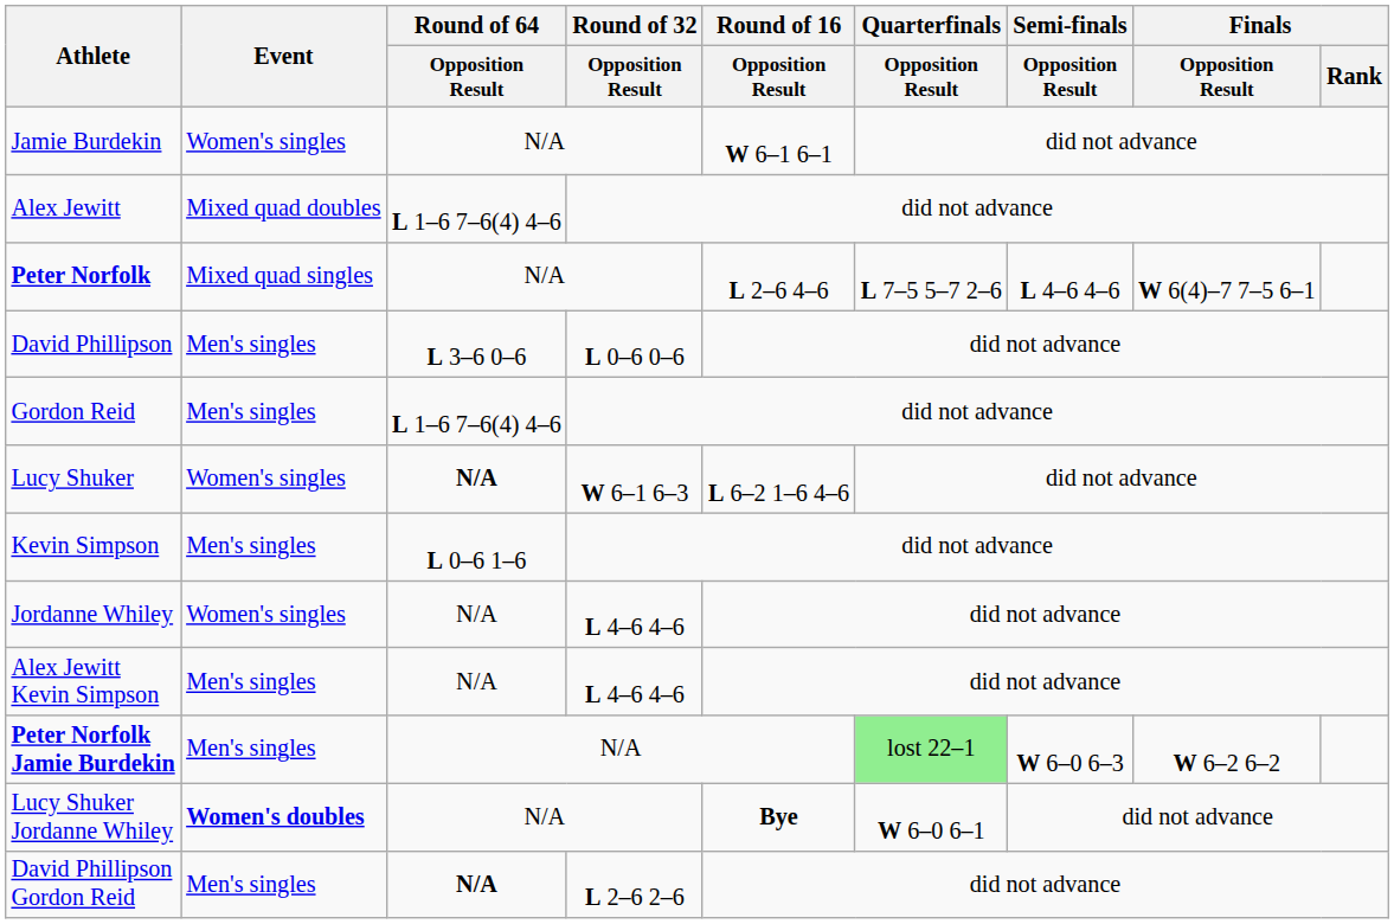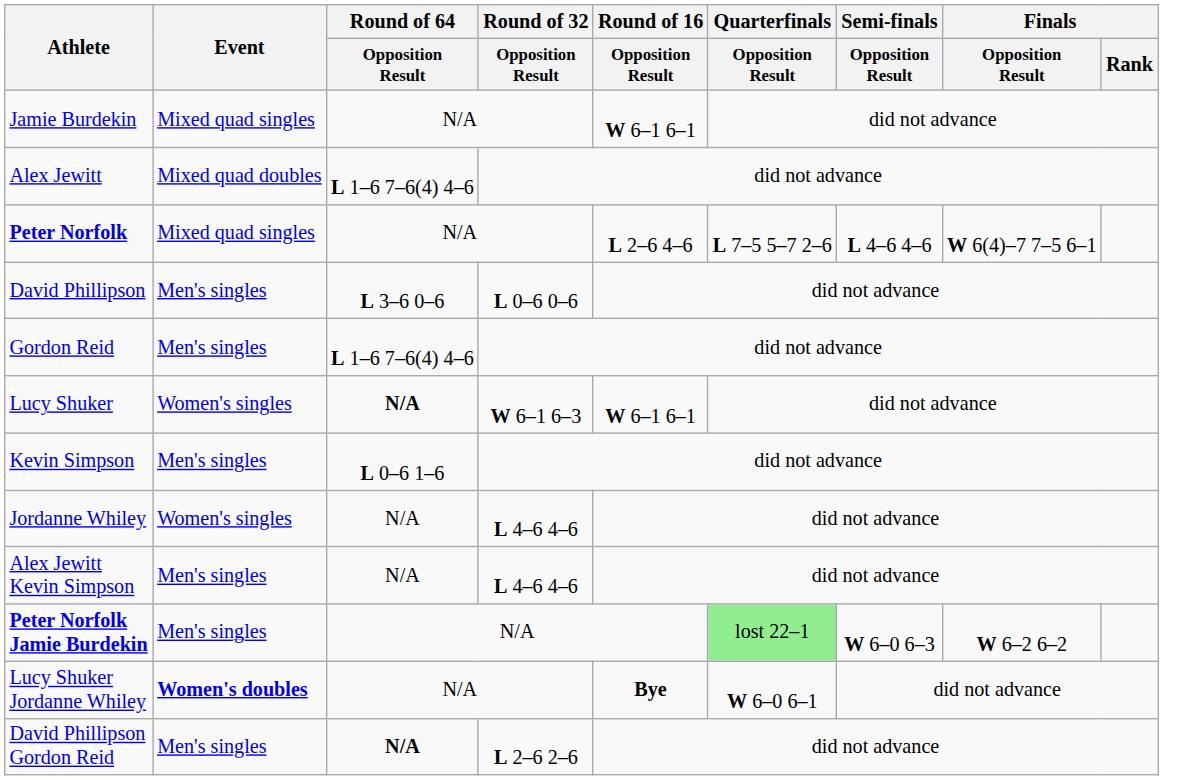Jamie Burdekin | Event: Women's singles -> Mixed quad singles
Lucy Shuker | Round of 16 / Opposition Result: L 6–2 1–6 4–6 -> W 6–1 6–1
